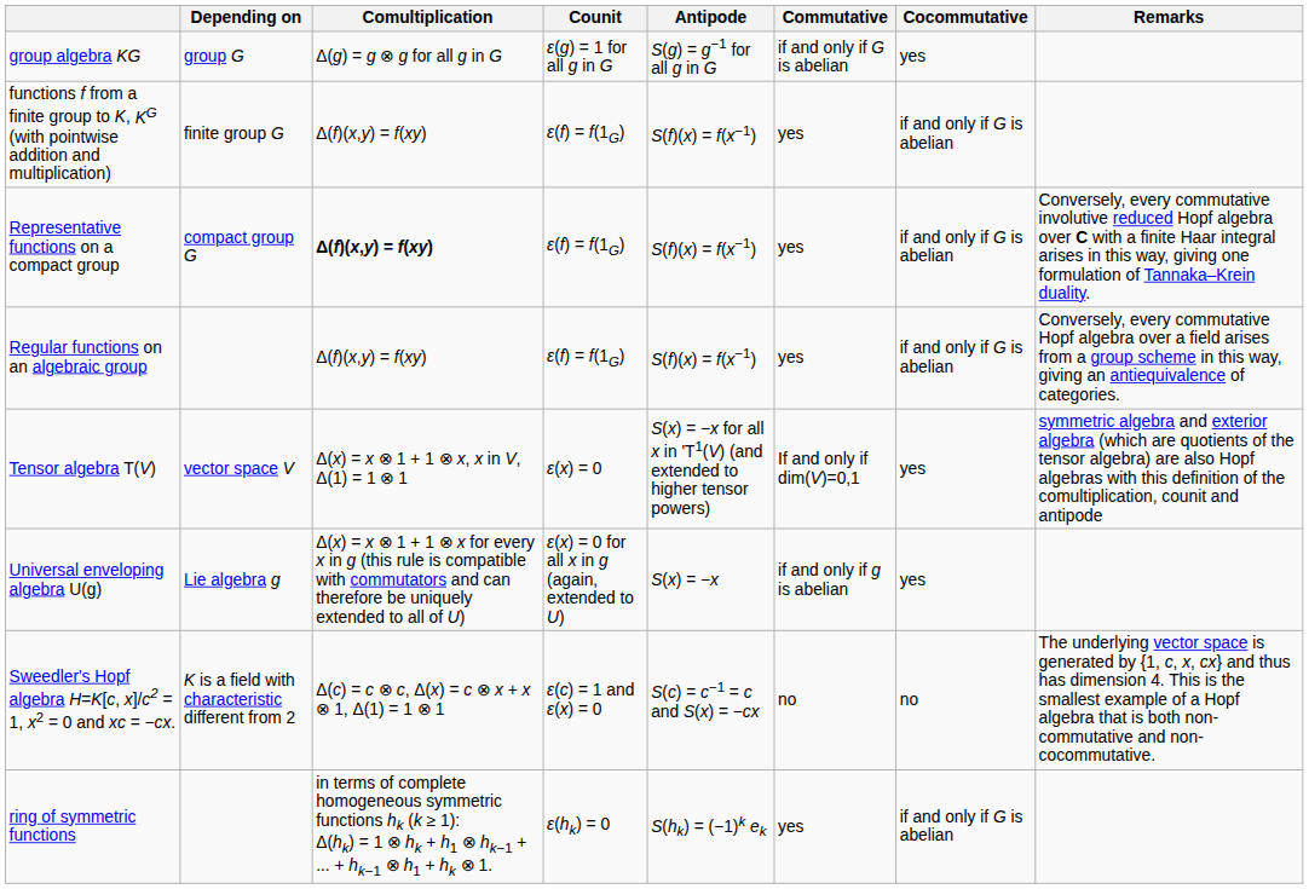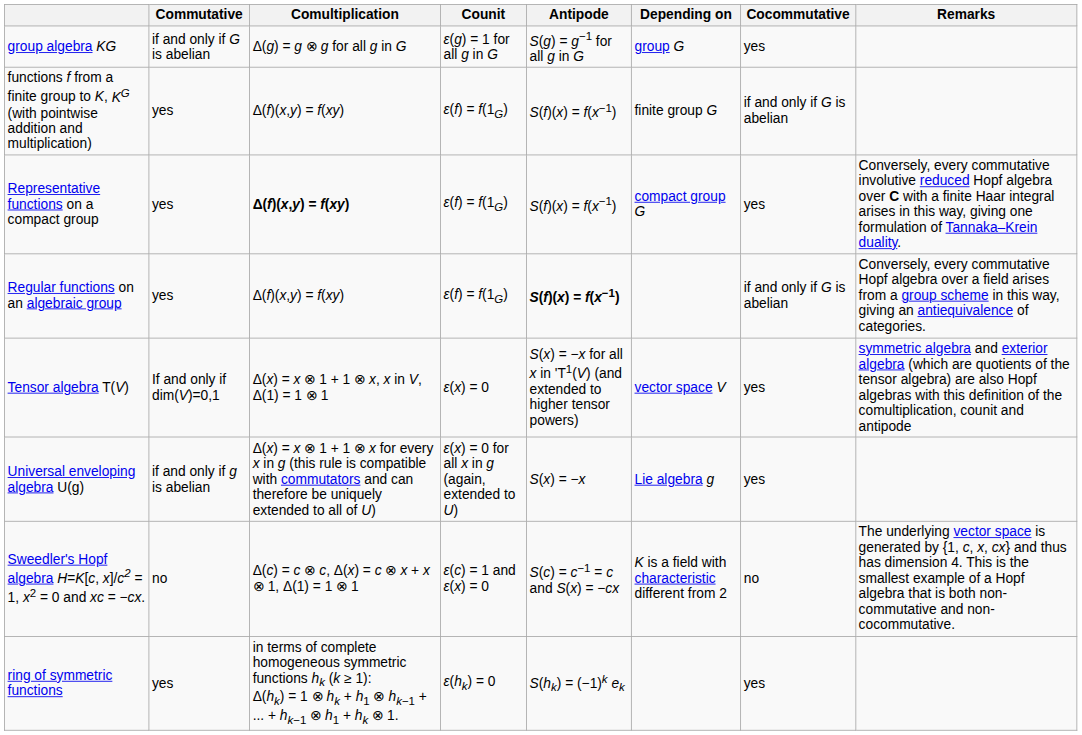columns swapped: Depending on <-> Commutative
Representative functions on a compact group | Cocommutative: if and only if G is abelian -> yes
Regular functions on an algebraic group | Antipode: normal -> bold
ring of symmetric functions | Cocommutative: if and only if G is abelian -> yes
